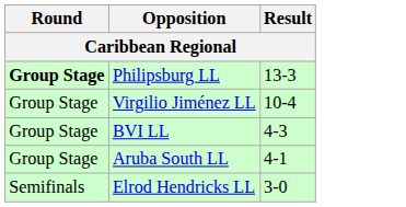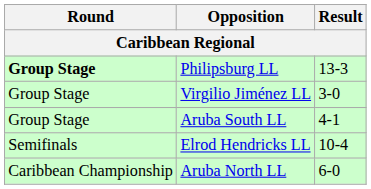Virgilio Jiménez LL | Result: 10-4 -> 3-0
- row: Group Stage | BVI LL | 4-3
Elrod Hendricks LL | Result: 3-0 -> 10-4
+ row: Caribbean Championship | Aruba North LL | 6-0
